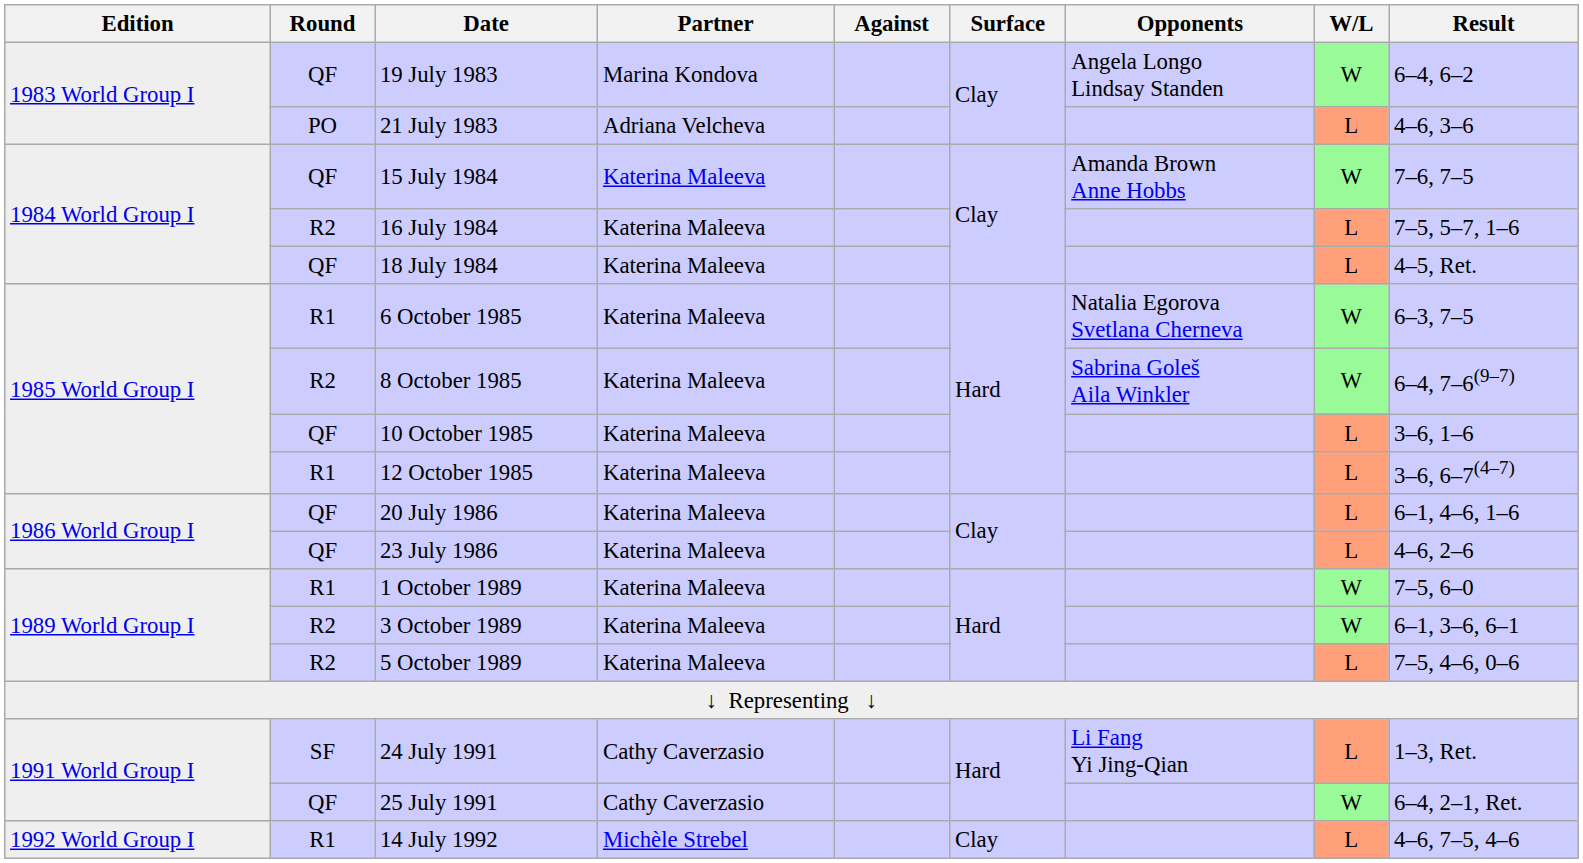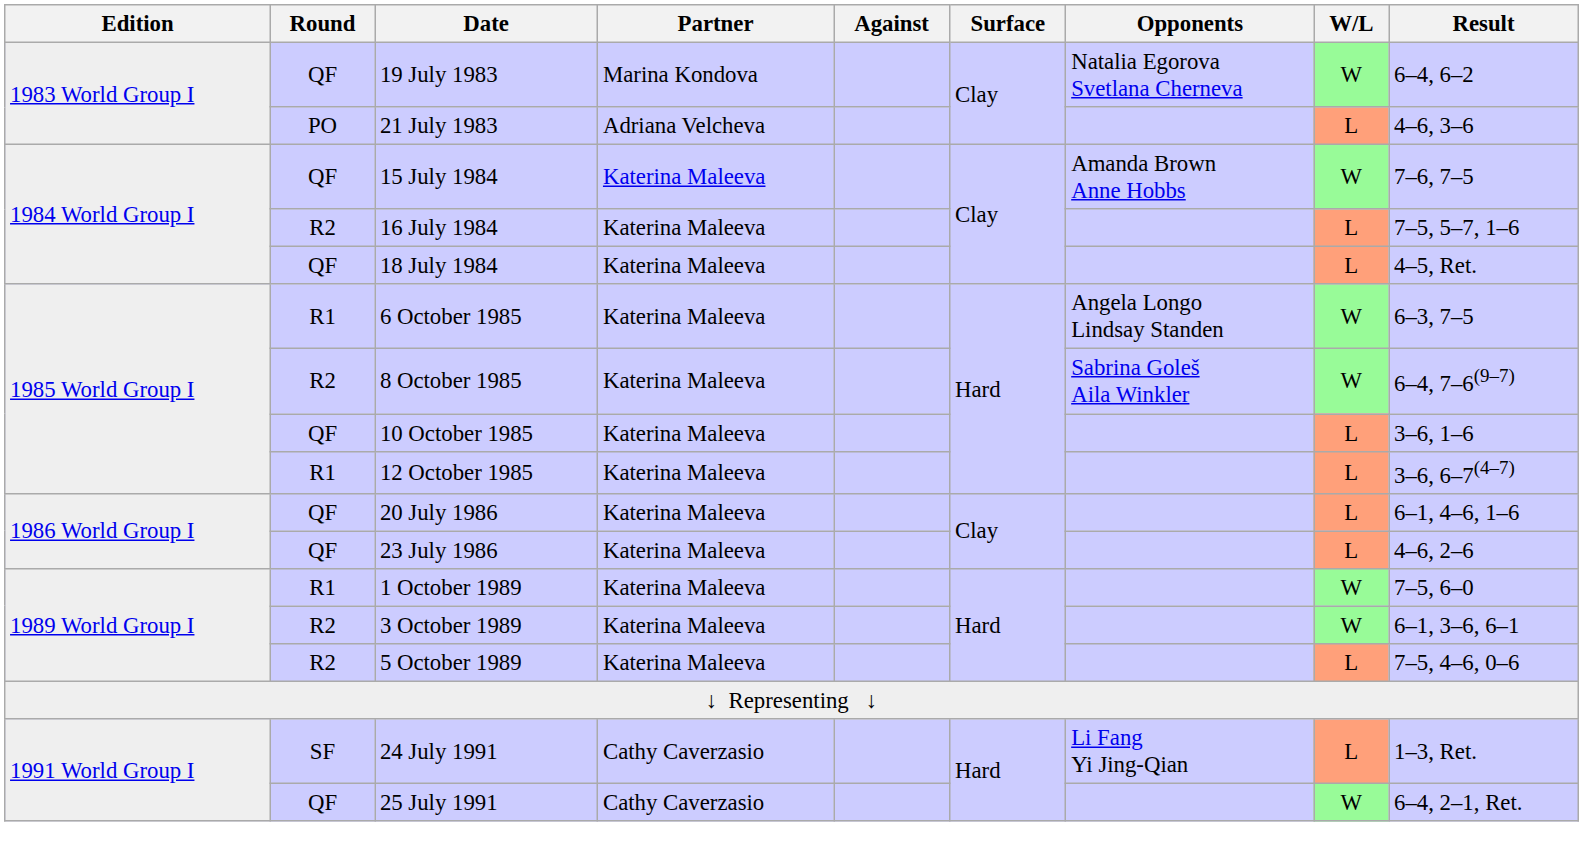19 July 1983 | Opponents: Angela Longo Lindsay Standen -> Natalia Egorova Svetlana Cherneva
6 October 1985 | Opponents: Natalia Egorova Svetlana Cherneva -> Angela Longo Lindsay Standen
- row: 1992 World Group I | R1 | 14 July 1992 | Michèle Strebel | Clay | L | 4–6, 7–5, 4–6
